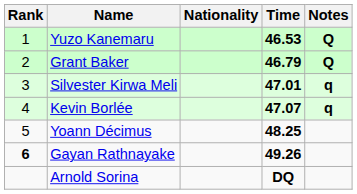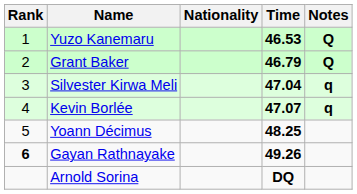Silvester Kirwa Meli | Time: 47.01 -> 47.04
